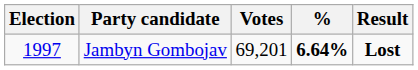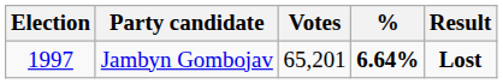Jambyn Gombojav | Votes: 69,201 -> 65,201
